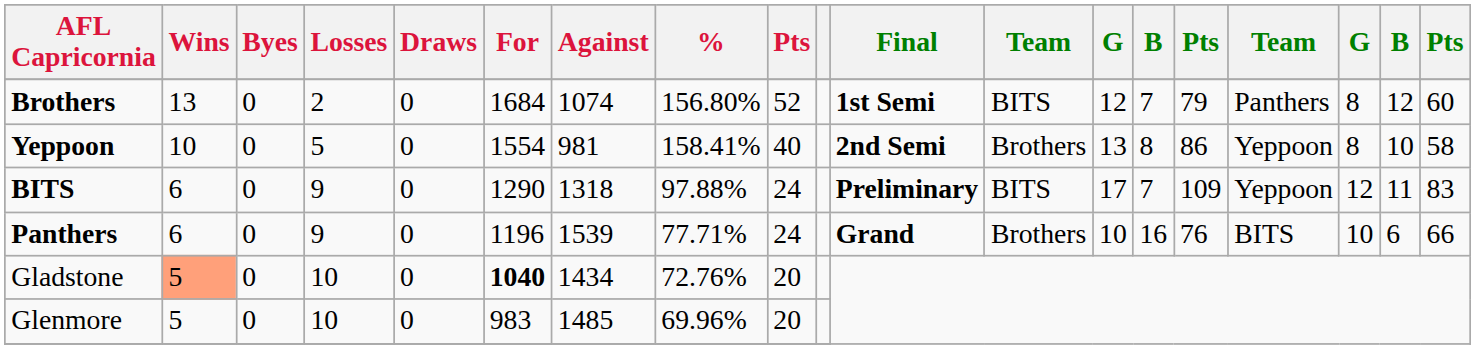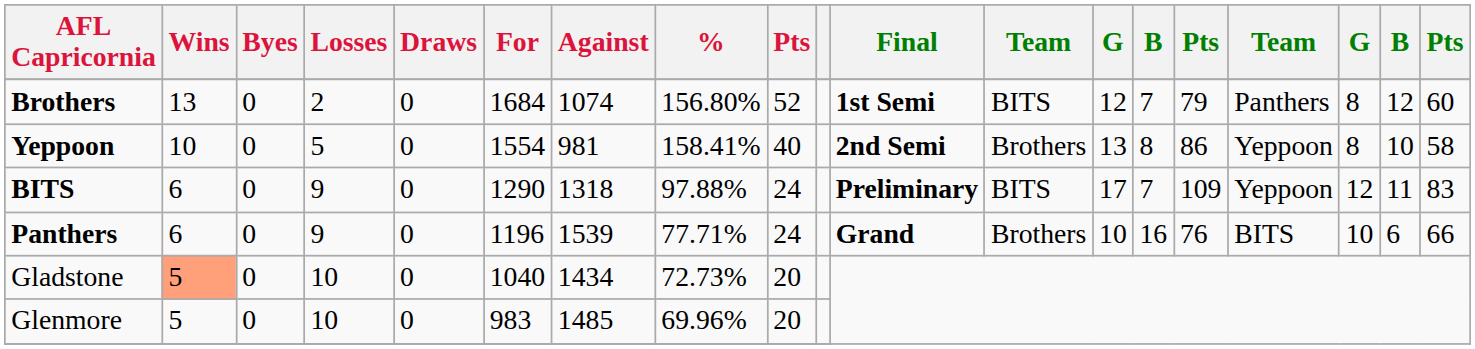Gladstone | For: bold -> normal
Gladstone | %: 72.76% -> 72.73%
